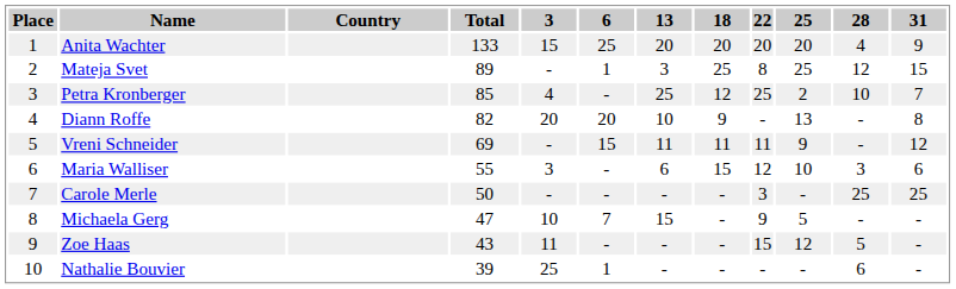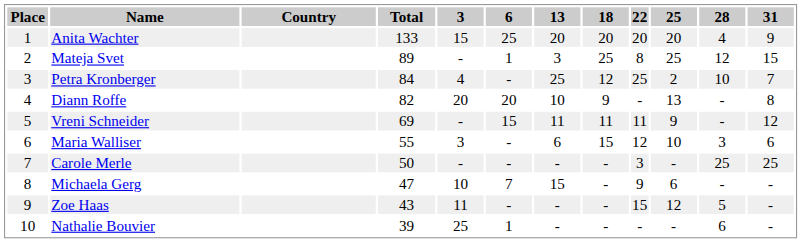Petra Kronberger | Total: 85 -> 84
Michaela Gerg | 25: 5 -> 6
